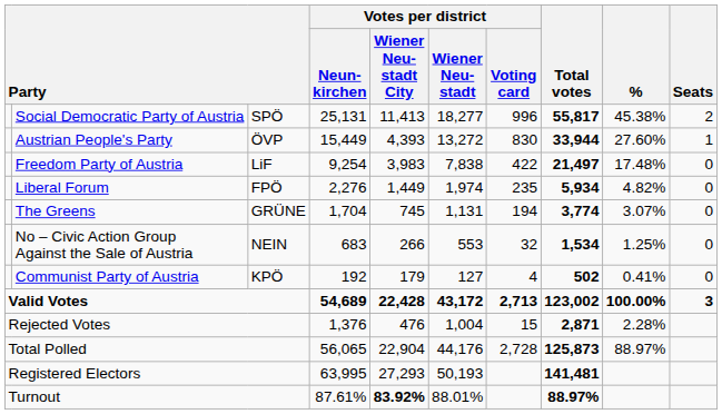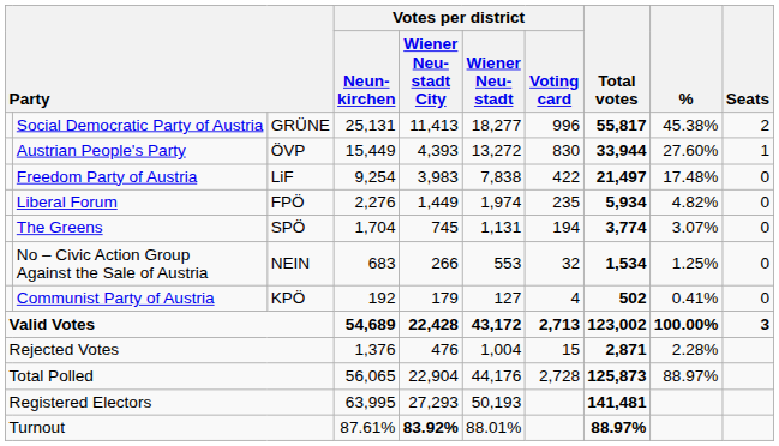Social Democratic Party of Austria | column 3: SPÖ -> GRÜNE
The Greens | column 3: GRÜNE -> SPÖ
